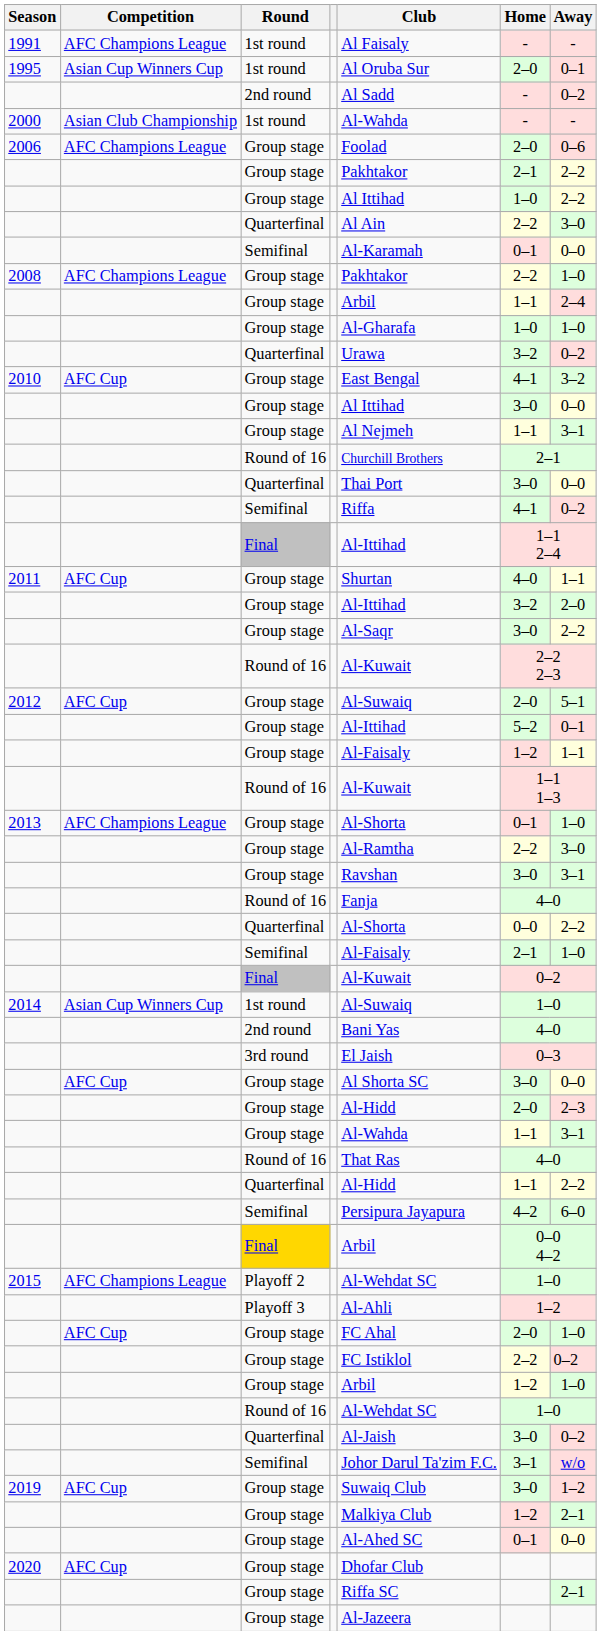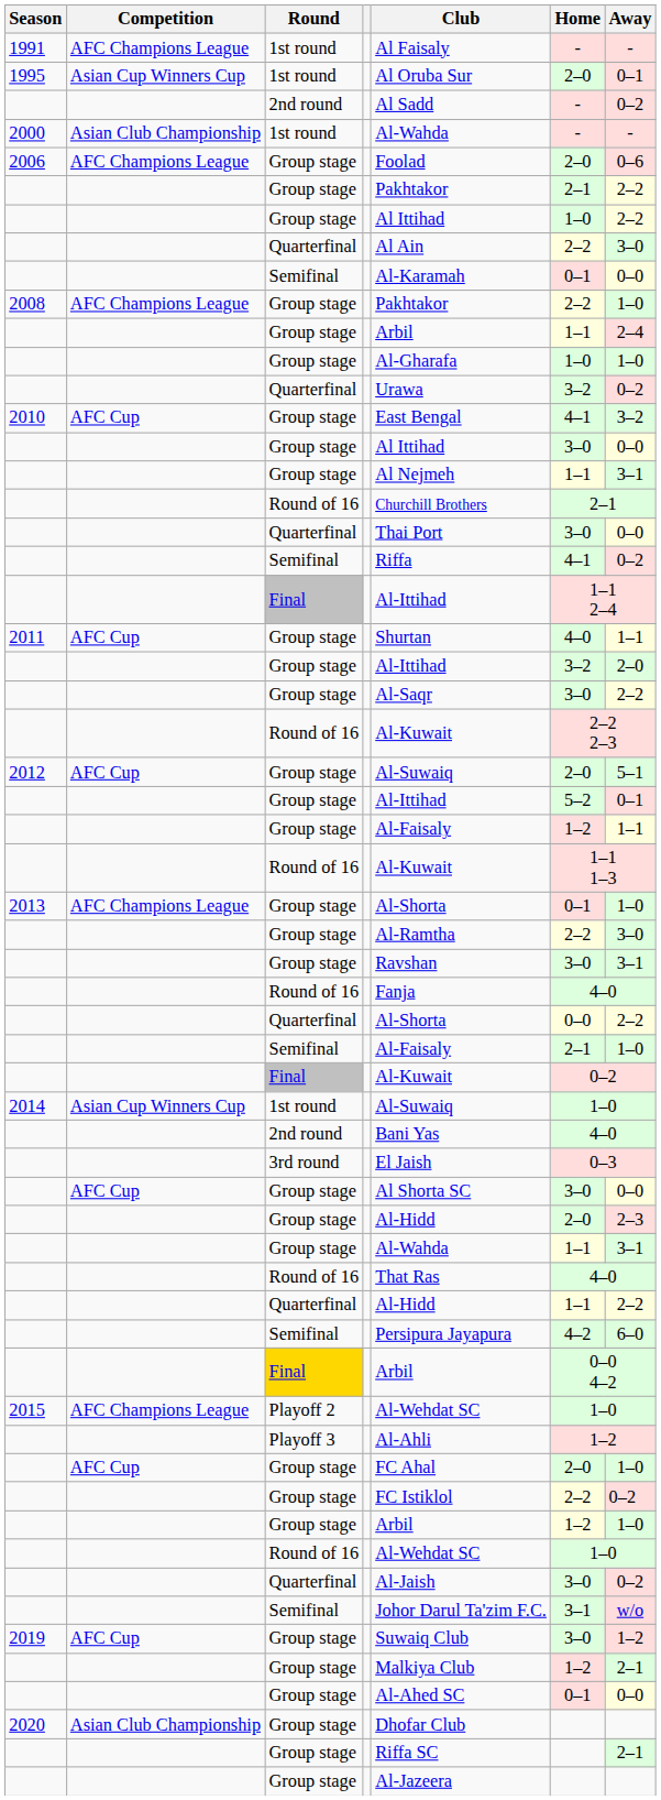2020 | Competition: AFC Cup -> Asian Club Championship
